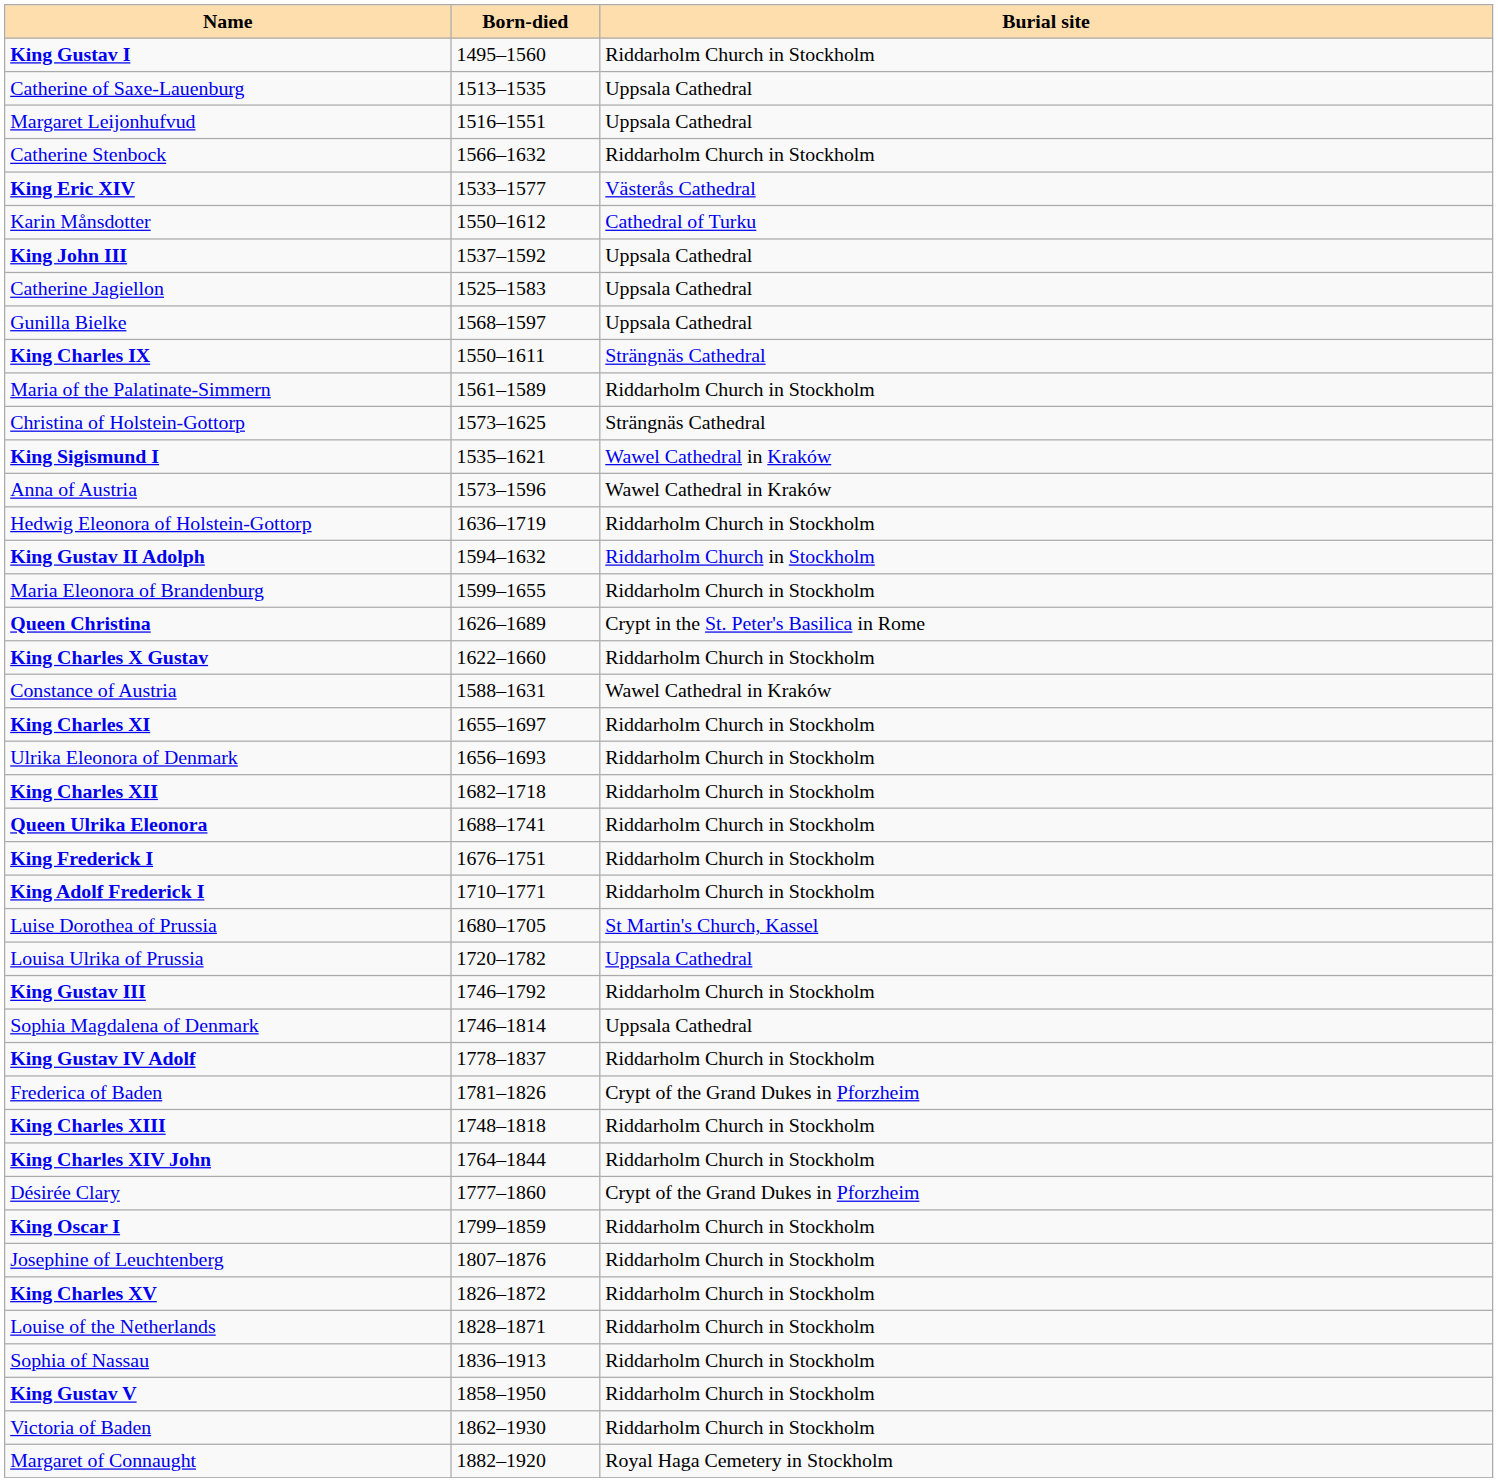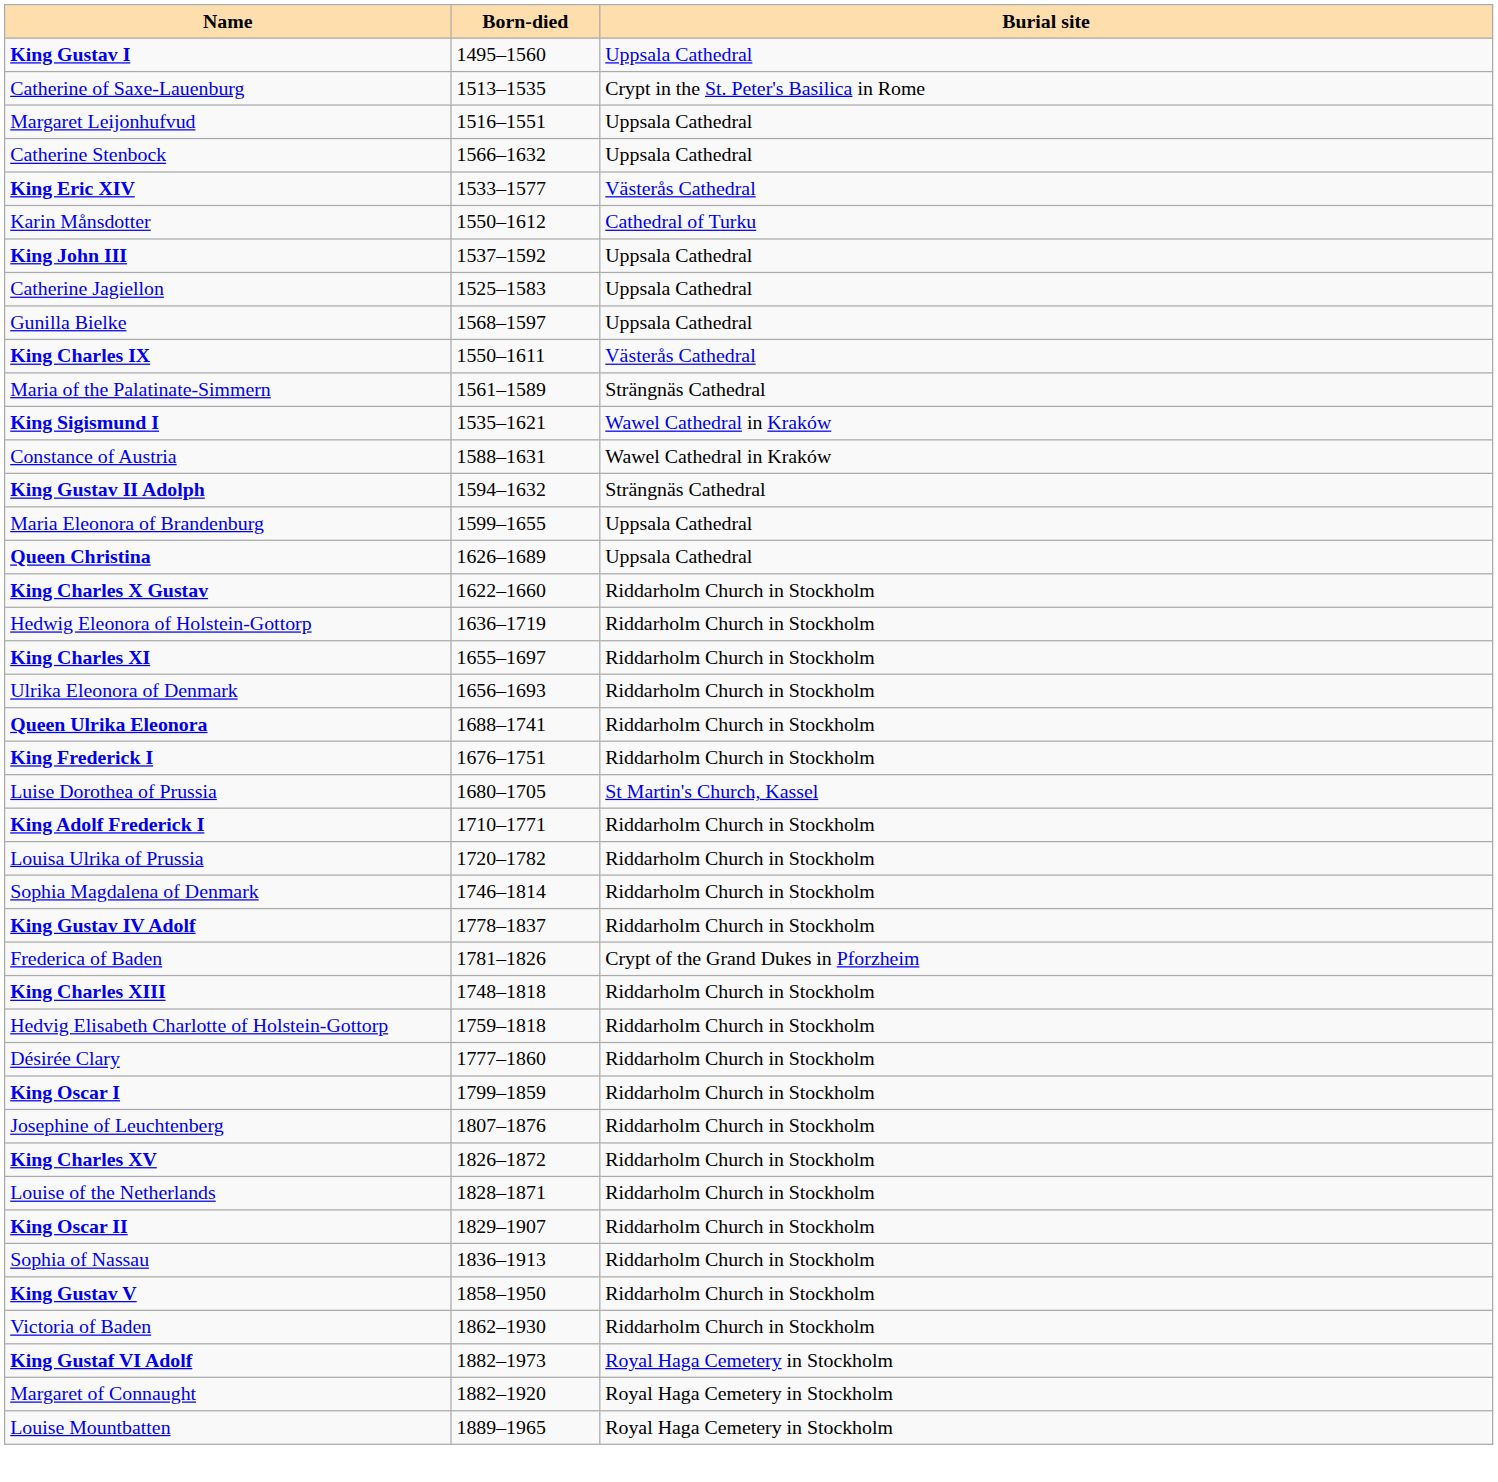King Gustav I | Burial site: Riddarholm Church in Stockholm -> Uppsala Cathedral
Catherine of Saxe-Lauenburg | Burial site: Uppsala Cathedral -> Crypt in the St. Peter's Basilica in Rome
Catherine Stenbock | Burial site: Riddarholm Church in Stockholm -> Uppsala Cathedral
King Charles IX | Burial site: Strängnäs Cathedral -> Västerås Cathedral
Maria of the Palatinate-Simmern | Burial site: Riddarholm Church in Stockholm -> Strängnäs Cathedral
- row: Christina of Holstein-Gottorp | 1573–1625 | Strängnäs Cathedral
- row: Anna of Austria | 1573–1596 | Wawel Cathedral in Kraków
rows swapped: Constance of Austria <-> Hedwig Eleonora of Holstein-Gottorp
King Gustav II Adolph | Burial site: Riddarholm Church in Stockholm -> Strängnäs Cathedral
Maria Eleonora of Brandenburg | Burial site: Riddarholm Church in Stockholm -> Uppsala Cathedral
Queen Christina | Burial site: Crypt in the St. Peter's Basilica in Rome -> Uppsala Cathedral
- row: King Charles XII | 1682–1718 | Riddarholm Church in Stockholm
rows swapped: Luise Dorothea of Prussia <-> King Adolf Frederick I
Louisa Ulrika of Prussia | Burial site: Uppsala Cathedral -> Riddarholm Church in Stockholm
- row: King Gustav III | 1746–1792 | Riddarholm Church in Stockholm
Sophia Magdalena of Denmark | Burial site: Uppsala Cathedral -> Riddarholm Church in Stockholm
+ row: Hedvig Elisabeth Charlotte of Holstein-Gottorp | 1759–1818 | Riddarholm Church in Stockholm
- row: King Charles XIV John | 1764–1844 | Riddarholm Church in Stockholm
Désirée Clary | Burial site: Crypt of the Grand Dukes in Pforzheim -> Riddarholm Church in Stockholm
+ row: King Oscar II | 1829–1907 | Riddarholm Church in Stockholm
+ row: King Gustaf VI Adolf | 1882–1973 | Royal Haga Cemetery in Stockholm
+ row: Louise Mountbatten | 1889–1965 | Royal Haga Cemetery in Stockholm
